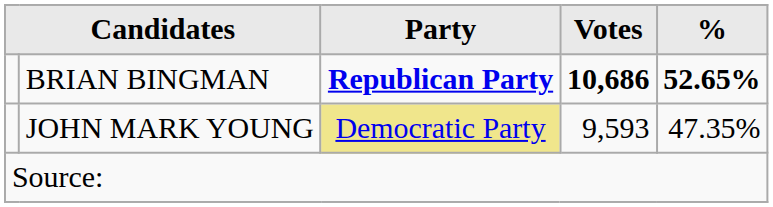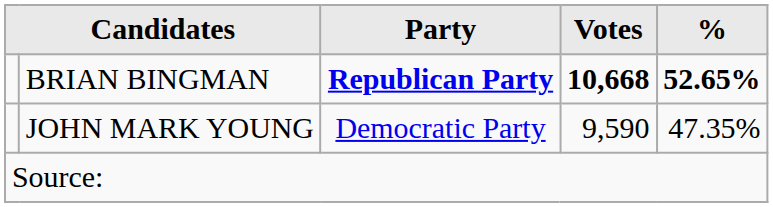BRIAN BINGMAN | Votes: 10,686 -> 10,668
JOHN MARK YOUNG | Party: khaki background -> no background
JOHN MARK YOUNG | Votes: 9,593 -> 9,590
